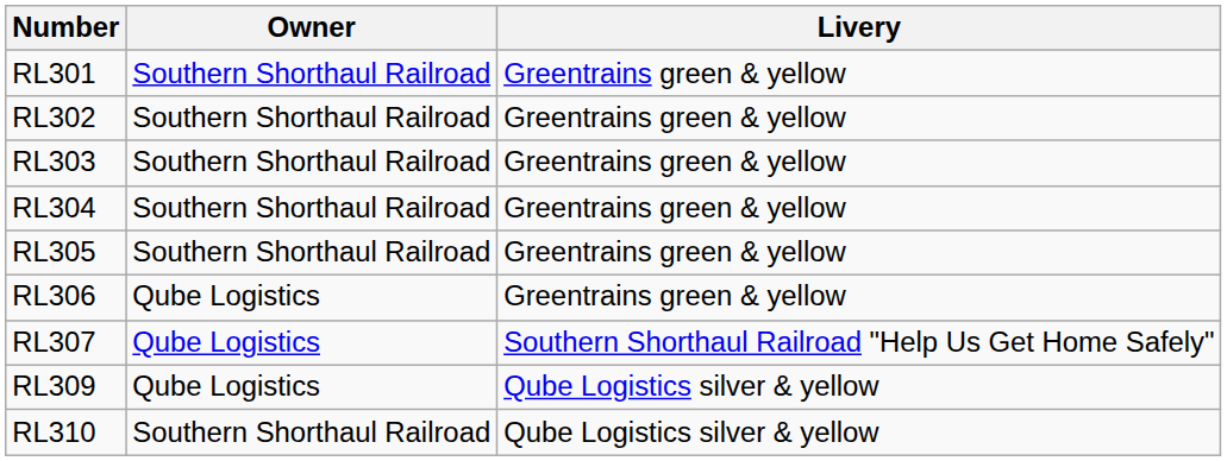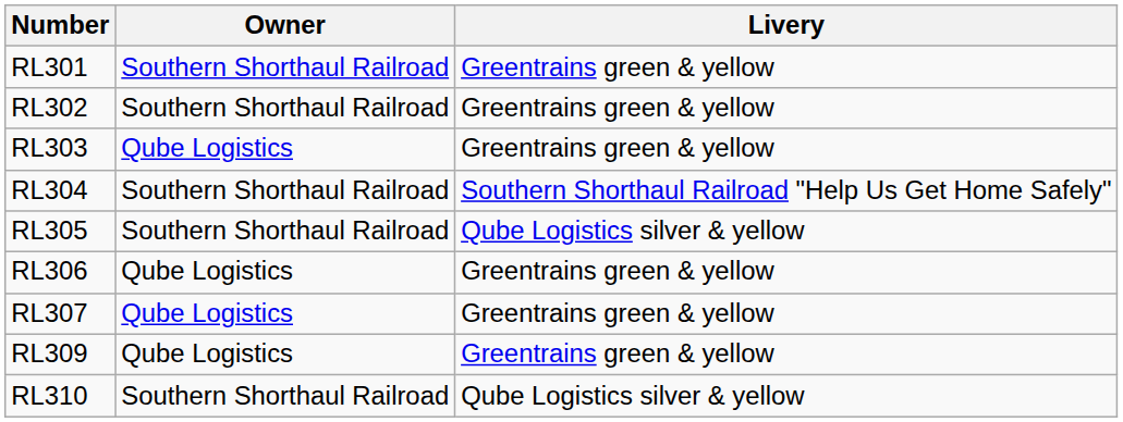RL303 | Owner: Southern Shorthaul Railroad -> Qube Logistics
RL304 | Livery: Greentrains green & yellow -> Southern Shorthaul Railroad "Help Us Get Home Safely"
RL305 | Livery: Greentrains green & yellow -> Qube Logistics silver & yellow
RL307 | Livery: Southern Shorthaul Railroad "Help Us Get Home Safely" -> Greentrains green & yellow
RL309 | Livery: Qube Logistics silver & yellow -> Greentrains green & yellow
